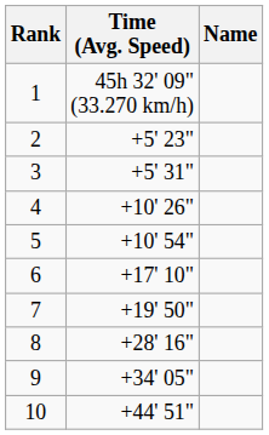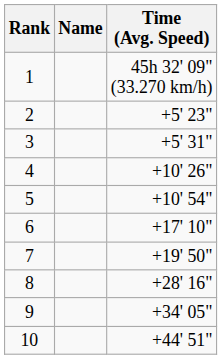columns swapped: Name <-> Time (Avg. Speed)
